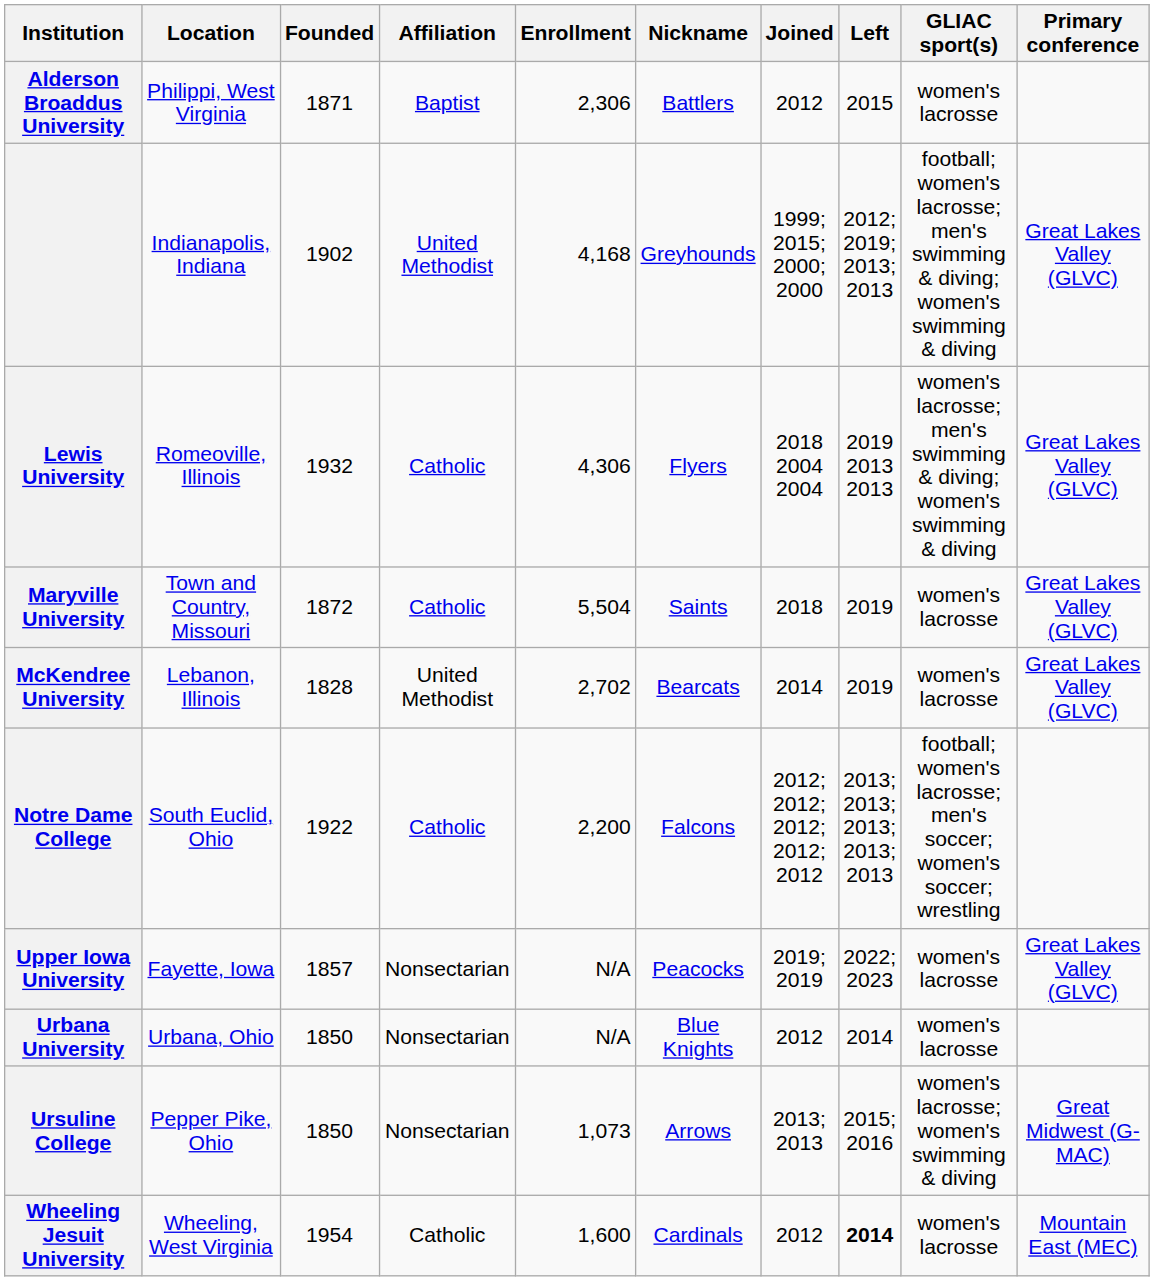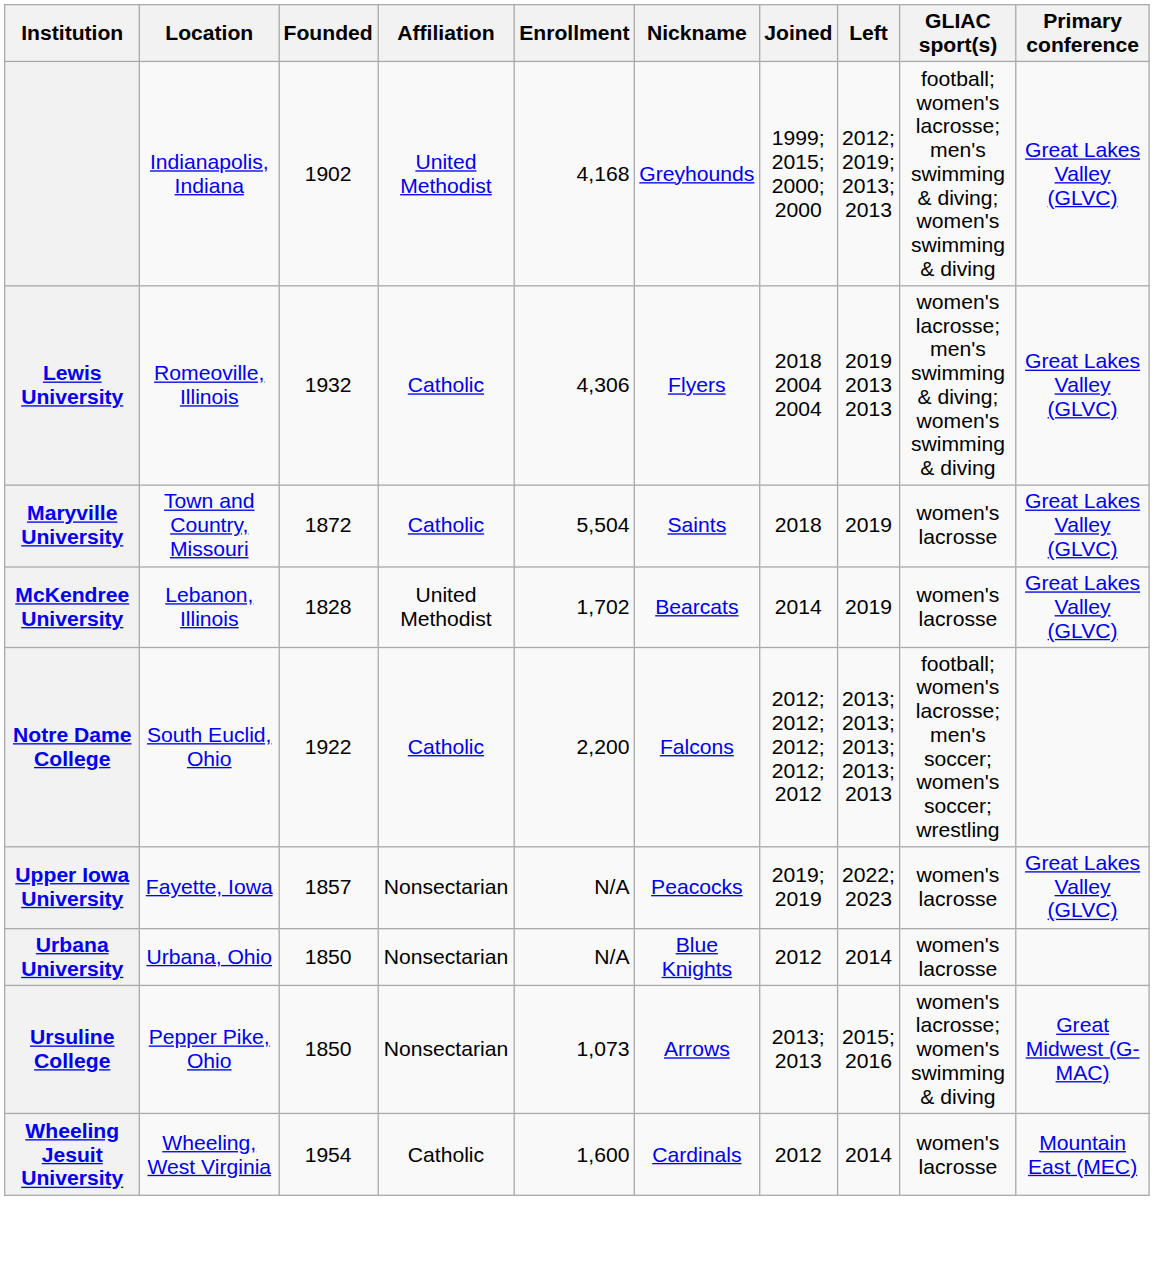- row: Alderson Broaddus University | Philippi, West Virginia | 1871 | Baptist | 2,306 | Battlers | 2012 | 2015 | women's lacrosse
McKendree University | Enrollment: 2,702 -> 1,702
Wheeling Jesuit University | Left: bold -> normal
